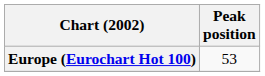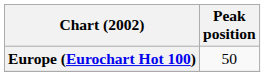Europe (Eurochart Hot 100) | Peak position: 53 -> 50
